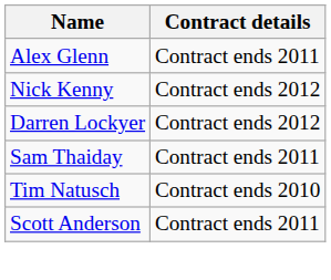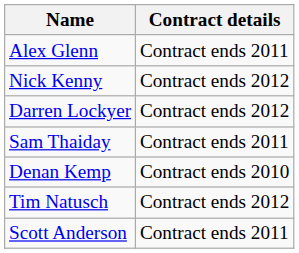+ row: Denan Kemp | Contract ends 2010
Tim Natusch | Contract details: Contract ends 2010 -> Contract ends 2012
